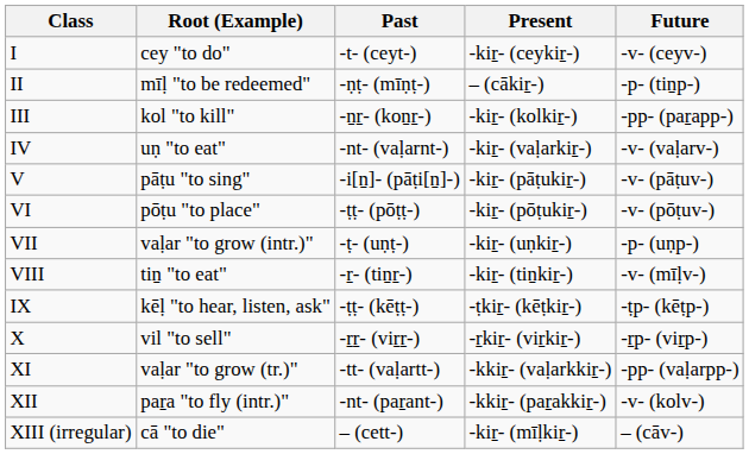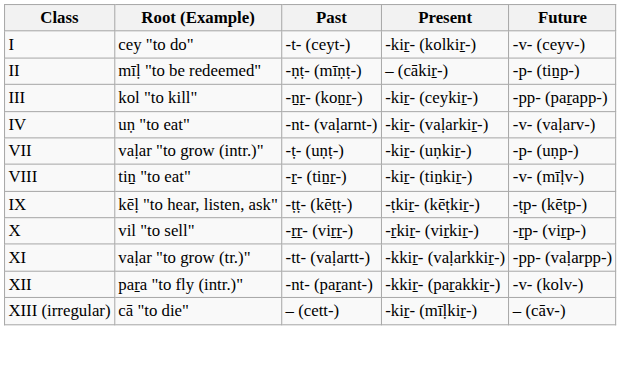I | Present: -kiṟ- (ceykiṟ-) -> -kiṟ- (kolkiṟ-)
III | Present: -kiṟ- (kolkiṟ-) -> -kiṟ- (ceykiṟ-)
- row: V | pāṭu "to sing" | -i[ṉ]- (pāṭi[ṉ]-) | -kiṟ- (pāṭukiṟ-) | -v- (pāṭuv-)
- row: VI | pōṭu "to place" | -ṭṭ- (pōṭṭ-) | -kiṟ- (pōṭukiṟ-) | -v- (pōṭuv-)
